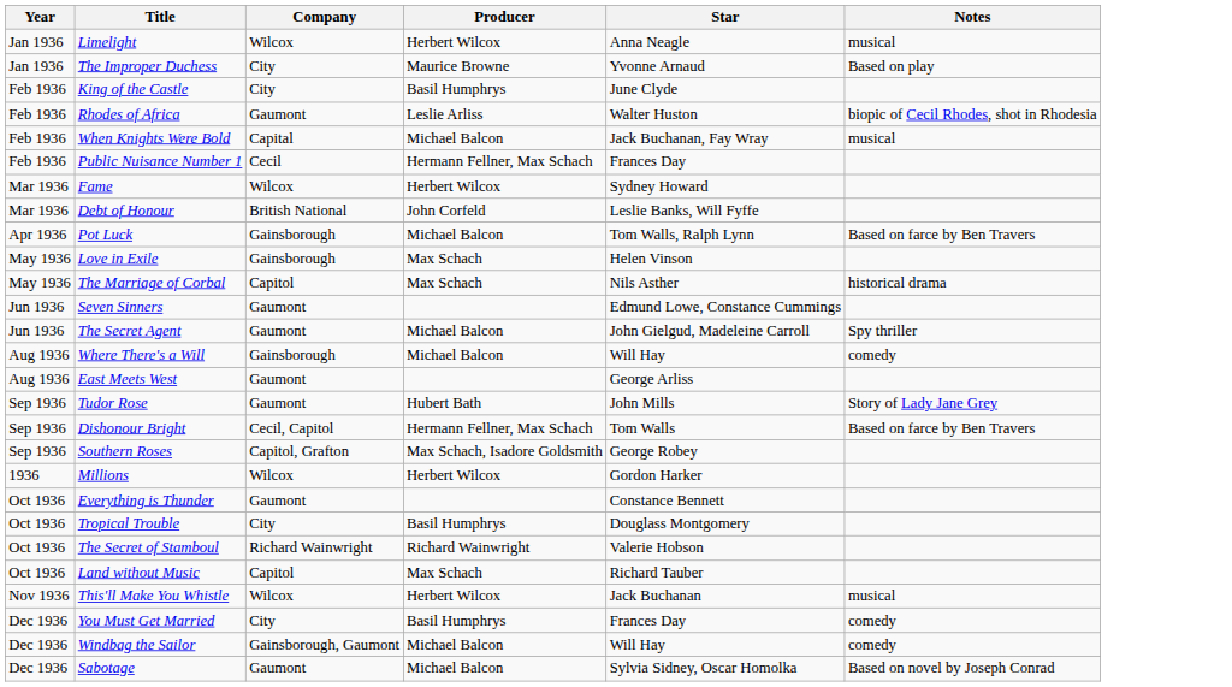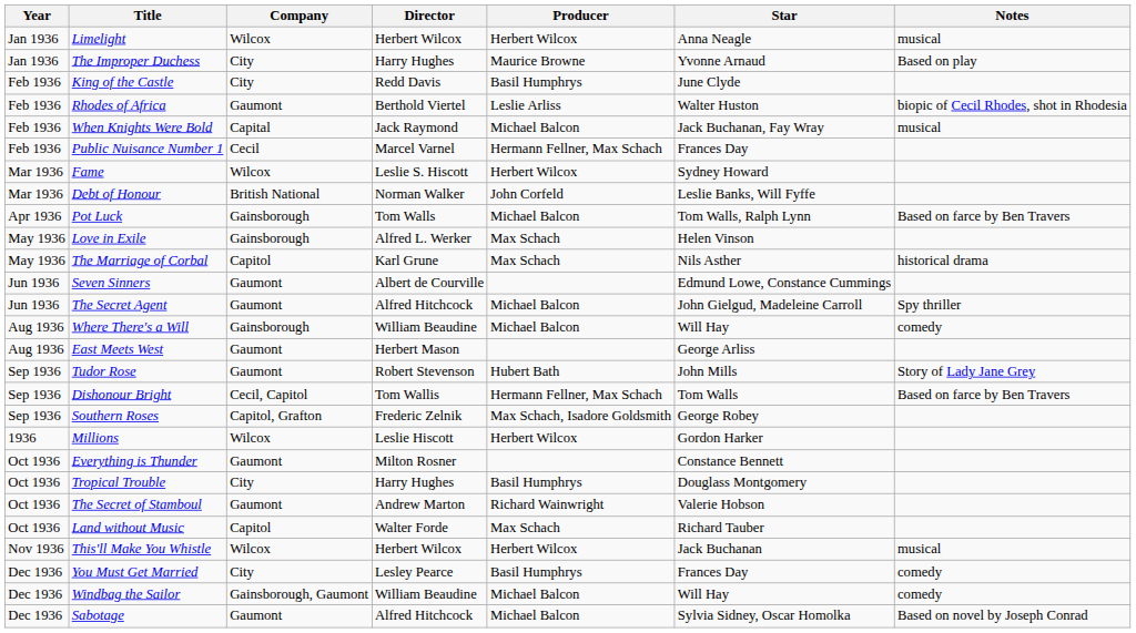+ column: Director | Herbert Wilcox | Harry Hughes | Redd Davis | Berthold Viertel | Jack Raymond | Marcel Varnel | Leslie S. Hiscott | Norman Walker | Tom Walls | Alfred L. Werker | Karl Grune | Albert de Courville | Alfred Hitchcock | William Beaudine | Herbert Mason | Robert Stevenson | Tom Wallis | Frederic Zelnik | Leslie Hiscott | Milton Rosner | Harry Hughes | Andrew Marton | Walter Forde | Herbert Wilcox | Lesley Pearce | William Beaudine | Alfred Hitchcock
The Secret of Stamboul | Company: Richard Wainwright -> Gaumont
